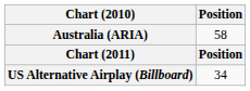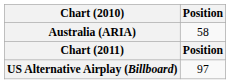US Alternative Airplay (Billboard) | Position: 34 -> 97
